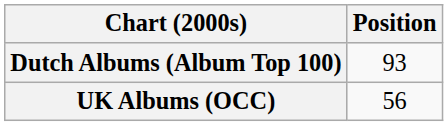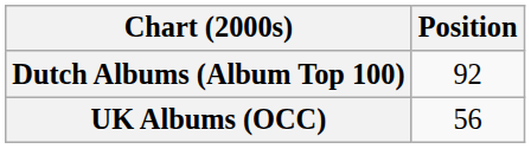Dutch Albums (Album Top 100) | Position: 93 -> 92
